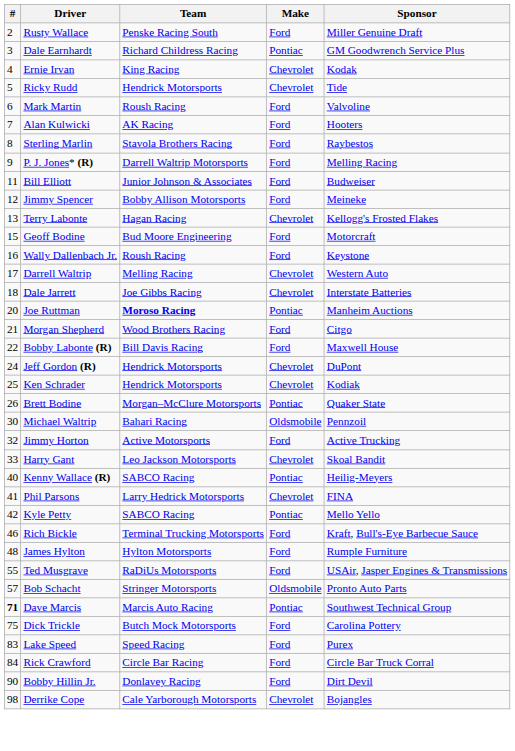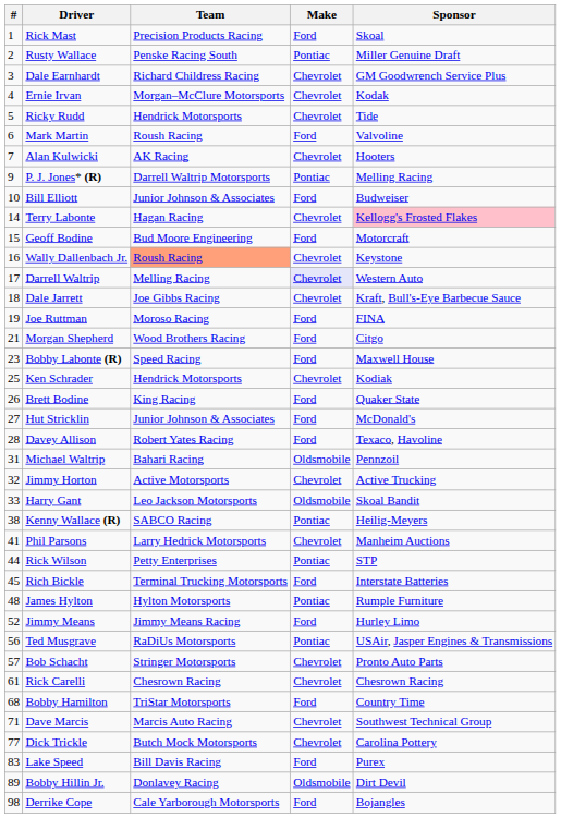+ row: 1 | Rick Mast | Precision Products Racing | Ford | Skoal
Rusty Wallace | Make: Ford -> Pontiac
Dale Earnhardt | Make: Pontiac -> Chevrolet
Ernie Irvan | Team: King Racing -> Morgan–McClure Motorsports
Alan Kulwicki | Make: Ford -> Chevrolet
- row: 8 | Sterling Marlin | Stavola Brothers Racing | Ford | Raybestos
P. J. Jones* (R) | Make: Ford -> Pontiac
Bill Elliott | #: 11 -> 10
- row: 12 | Jimmy Spencer | Bobby Allison Motorsports | Ford | Meineke
Terry Labonte | #: 13 -> 14
Terry Labonte | Sponsor: no background -> pink background
Wally Dallenbach Jr. | Team: no background -> lightsalmon background
Wally Dallenbach Jr. | Make: Ford -> Chevrolet
Darrell Waltrip | Make: no background -> lavender background
Dale Jarrett | Sponsor: Interstate Batteries -> Kraft, Bull's-Eye Barbecue Sauce
Joe Ruttman | #: 20 -> 19
Joe Ruttman | Team: bold -> normal
Joe Ruttman | Make: Pontiac -> Ford
Joe Ruttman | Sponsor: Manheim Auctions -> FINA
Bobby Labonte (R) | #: 22 -> 23
Bobby Labonte (R) | Team: Bill Davis Racing -> Speed Racing
- row: 24 | Jeff Gordon (R) | Hendrick Motorsports | Chevrolet | DuPont
Brett Bodine | Team: Morgan–McClure Motorsports -> King Racing
Brett Bodine | Make: Pontiac -> Ford
+ row: 27 | Hut Stricklin | Junior Johnson & Associates | Ford | McDonald's
+ row: 28 | Davey Allison | Robert Yates Racing | Ford | Texaco, Havoline
Michael Waltrip | #: 30 -> 31
Jimmy Horton | Make: Ford -> Chevrolet
Harry Gant | Make: Chevrolet -> Oldsmobile
Kenny Wallace (R) | #: 40 -> 38
Phil Parsons | Sponsor: FINA -> Manheim Auctions
- row: 42 | Kyle Petty | SABCO Racing | Pontiac | Mello Yello
+ row: 44 | Rick Wilson | Petty Enterprises | Pontiac | STP
Rich Bickle | #: 46 -> 45
Rich Bickle | Sponsor: Kraft, Bull's-Eye Barbecue Sauce -> Interstate Batteries
James Hylton | Make: Ford -> Pontiac
+ row: 52 | Jimmy Means | Jimmy Means Racing | Ford | Hurley Limo
Ted Musgrave | #: 55 -> 56
Ted Musgrave | Make: Ford -> Pontiac
Bob Schacht | Make: Oldsmobile -> Chevrolet
+ row: 61 | Rick Carelli | Chesrown Racing | Chevrolet | Chesrown Racing
+ row: 68 | Bobby Hamilton | TriStar Motorsports | Ford | Country Time
Dave Marcis | #: bold -> normal
Dave Marcis | Make: Pontiac -> Chevrolet
Dick Trickle | #: 75 -> 77
Dick Trickle | Make: Ford -> Chevrolet
Lake Speed | Team: Speed Racing -> Bill Davis Racing
- row: 84 | Rick Crawford | Circle Bar Racing | Ford | Circle Bar Truck Corral
Bobby Hillin Jr. | #: 90 -> 89
Bobby Hillin Jr. | Make: Ford -> Oldsmobile
Derrike Cope | Make: Chevrolet -> Ford
